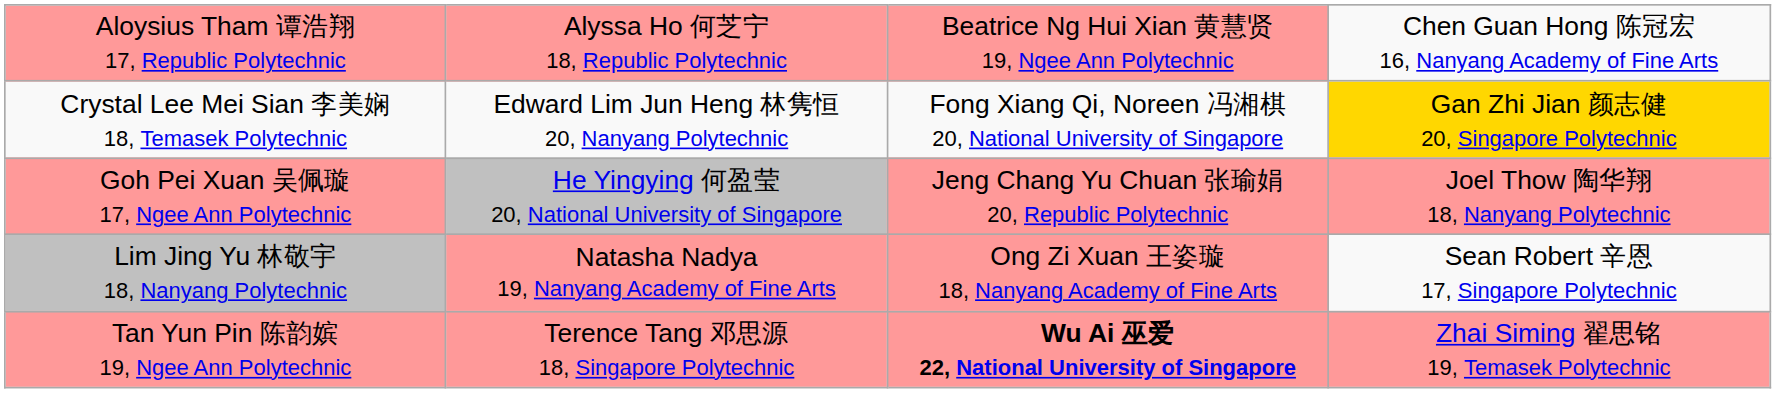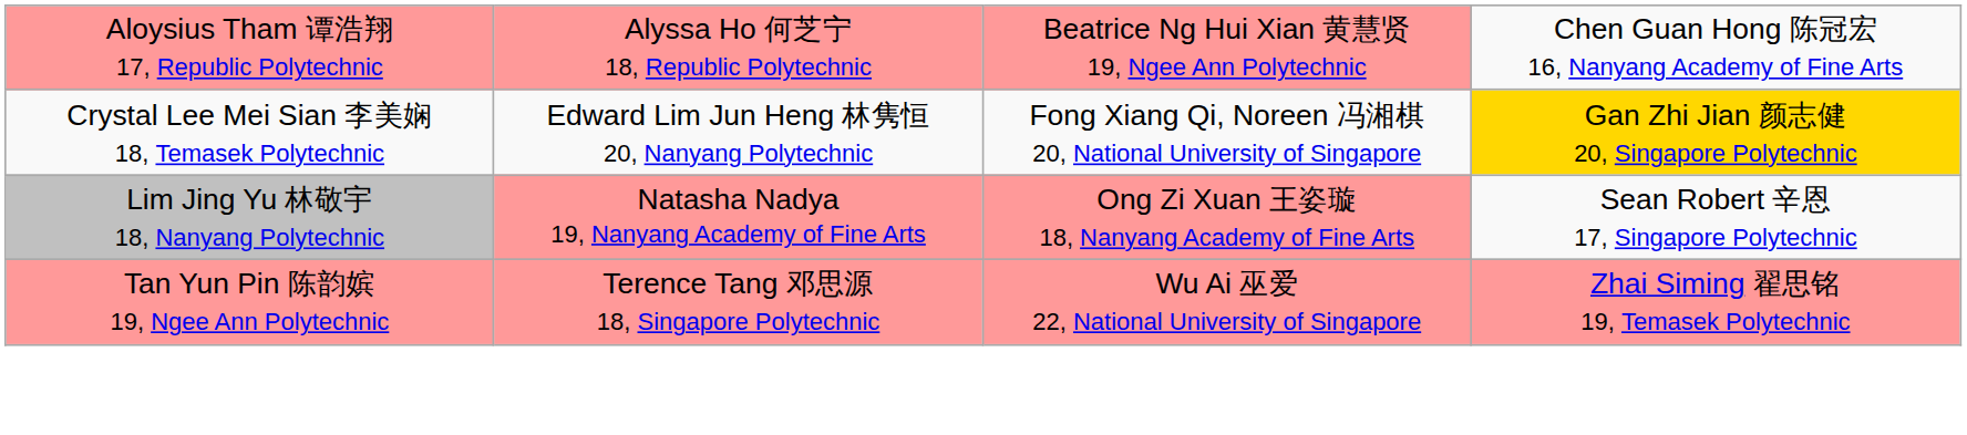- row: Goh Pei Xuan 吴佩璇 17, Ngee Ann Polytechnic | He Yingying 何盈莹 20, National University of Singapore | Jeng Chang Yu Chuan 张瑜娟 20, Republic Polytechnic | Joel Thow 陶华翔 18, Nanyang Polytechnic
Tan Yun Pin 陈韵嫔 19, Ngee Ann Polytechnic | column 3: bold -> normal
